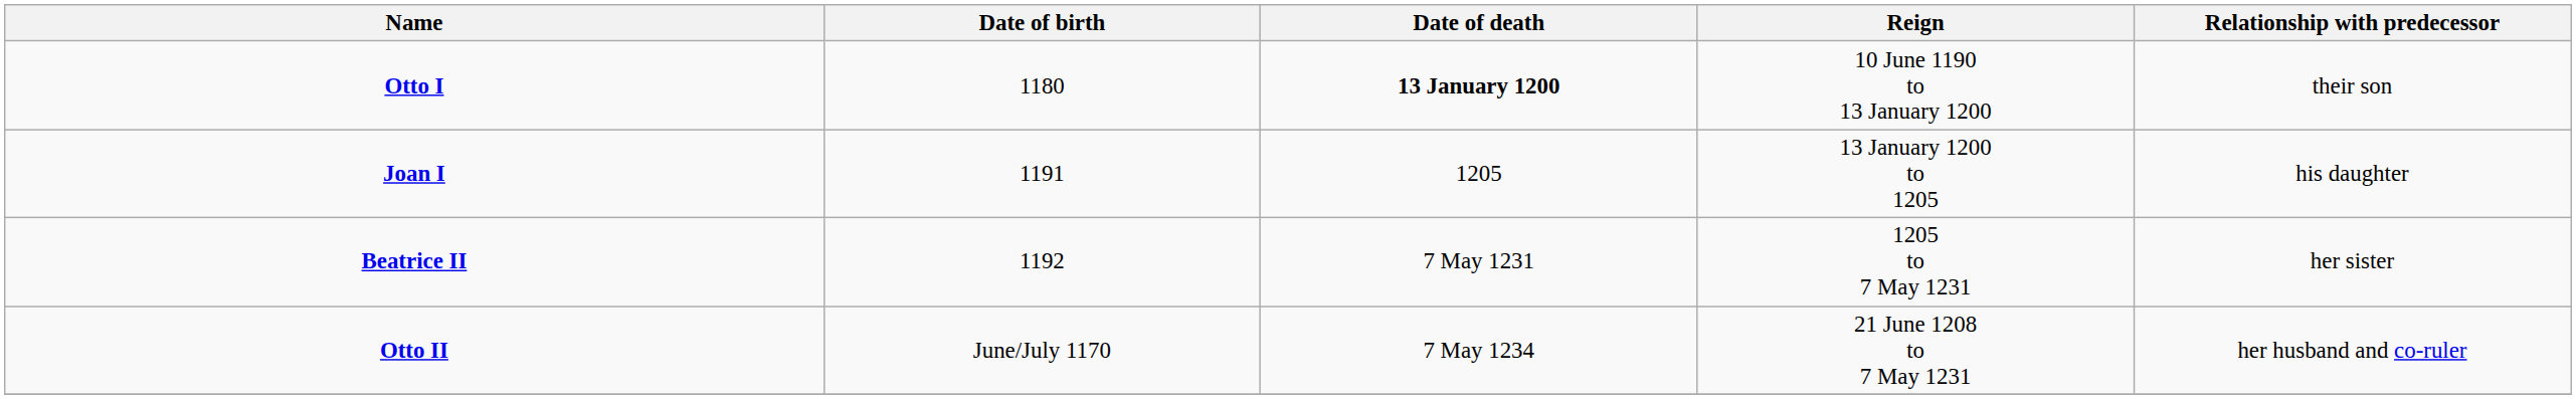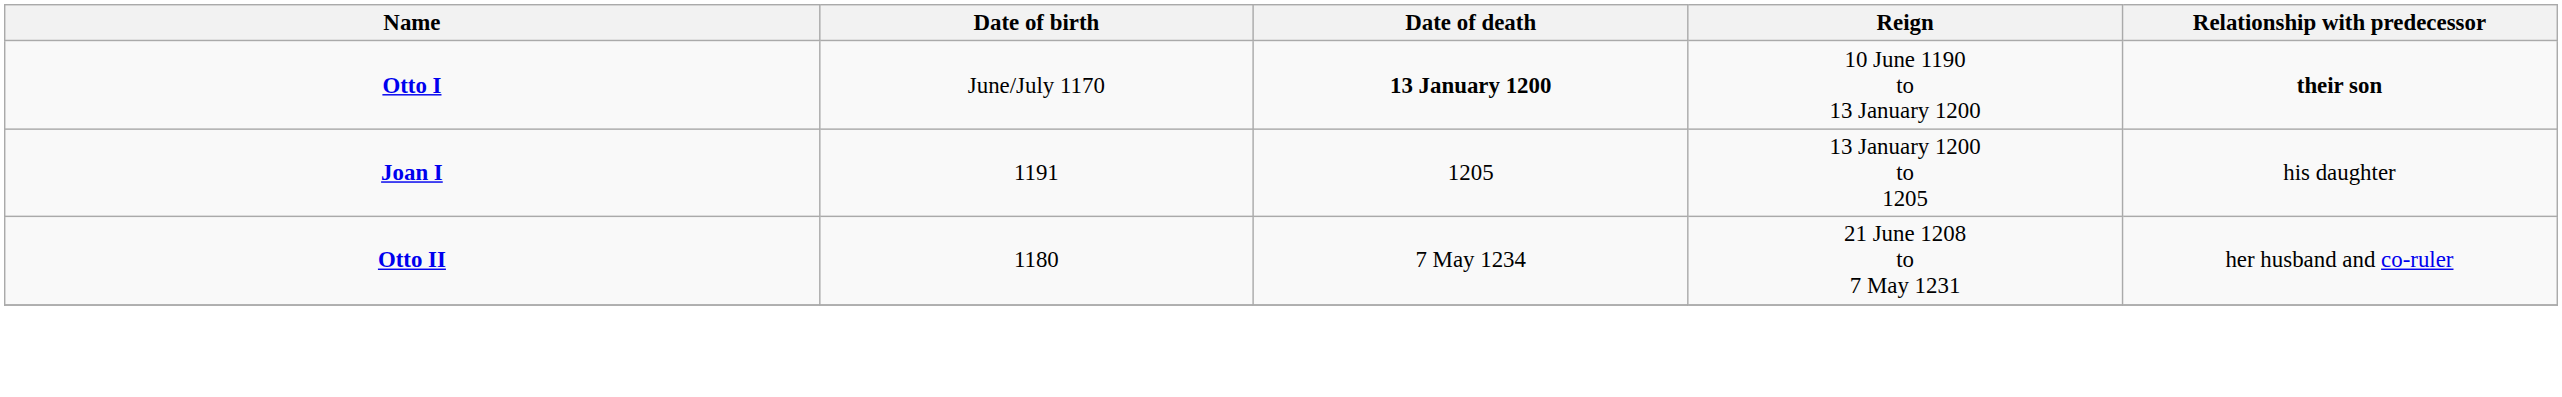Otto I | Date of birth: 1180 -> June/July 1170
Otto I | Relationship with predecessor: normal -> bold
- row: Beatrice II | 1192 | 7 May 1231 | 1205 to 7 May 1231 | her sister
Otto II | Date of birth: June/July 1170 -> 1180
